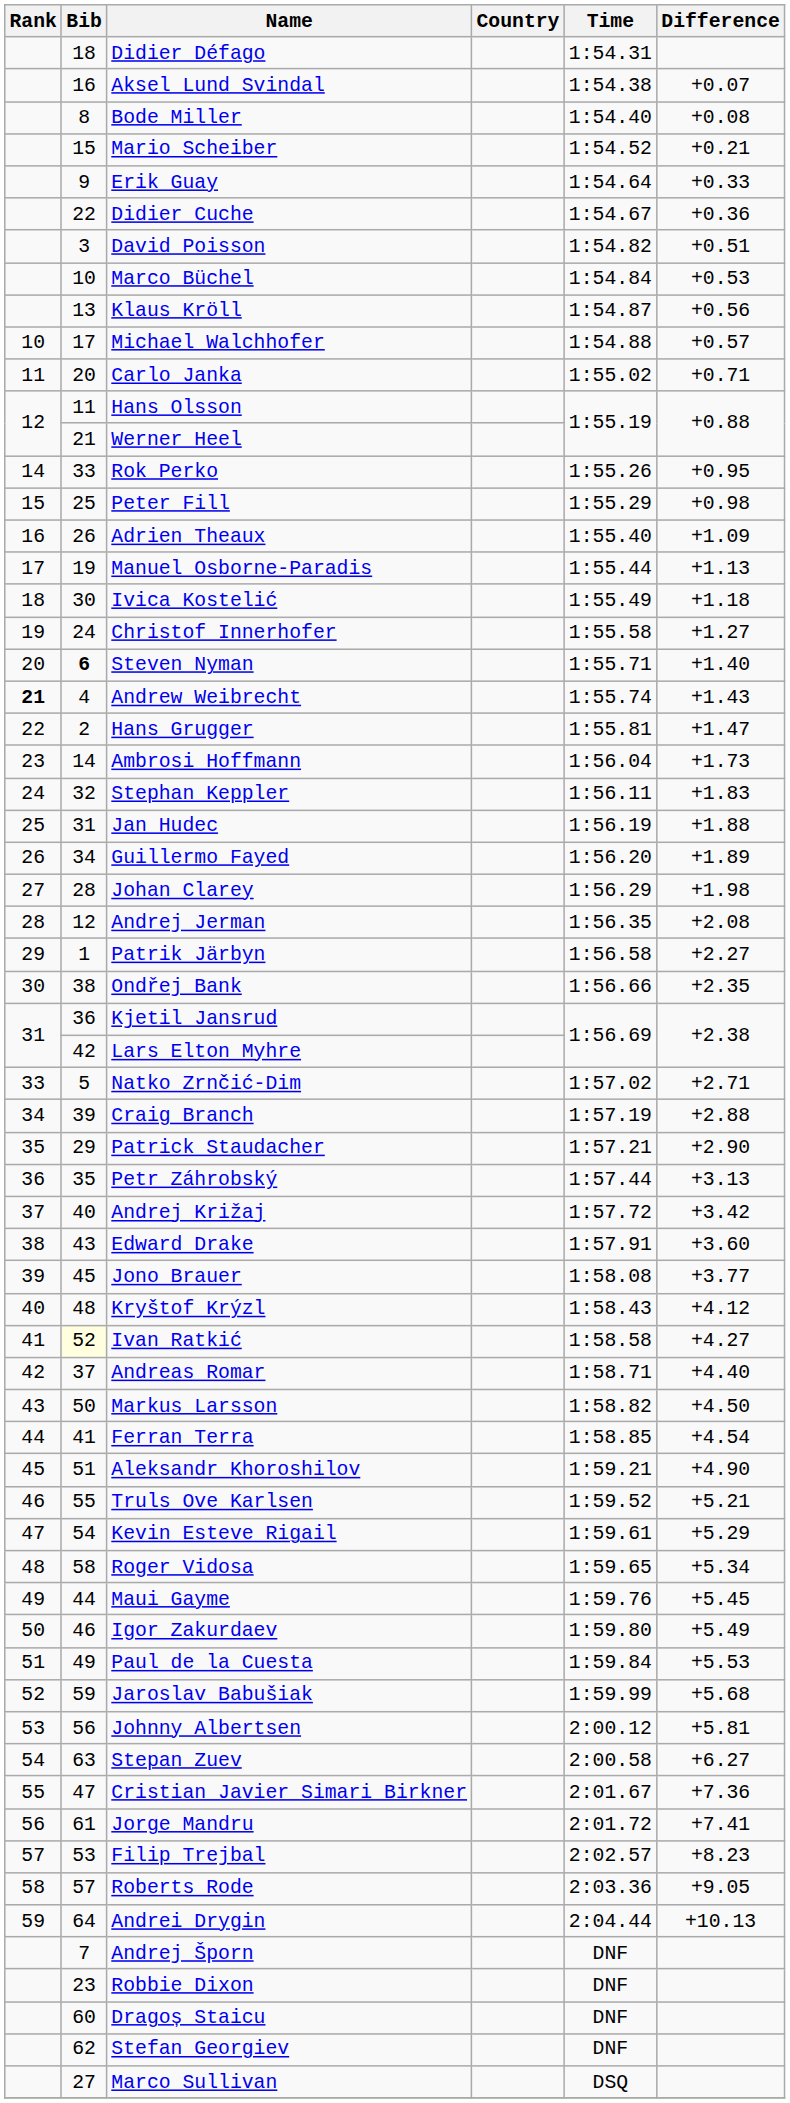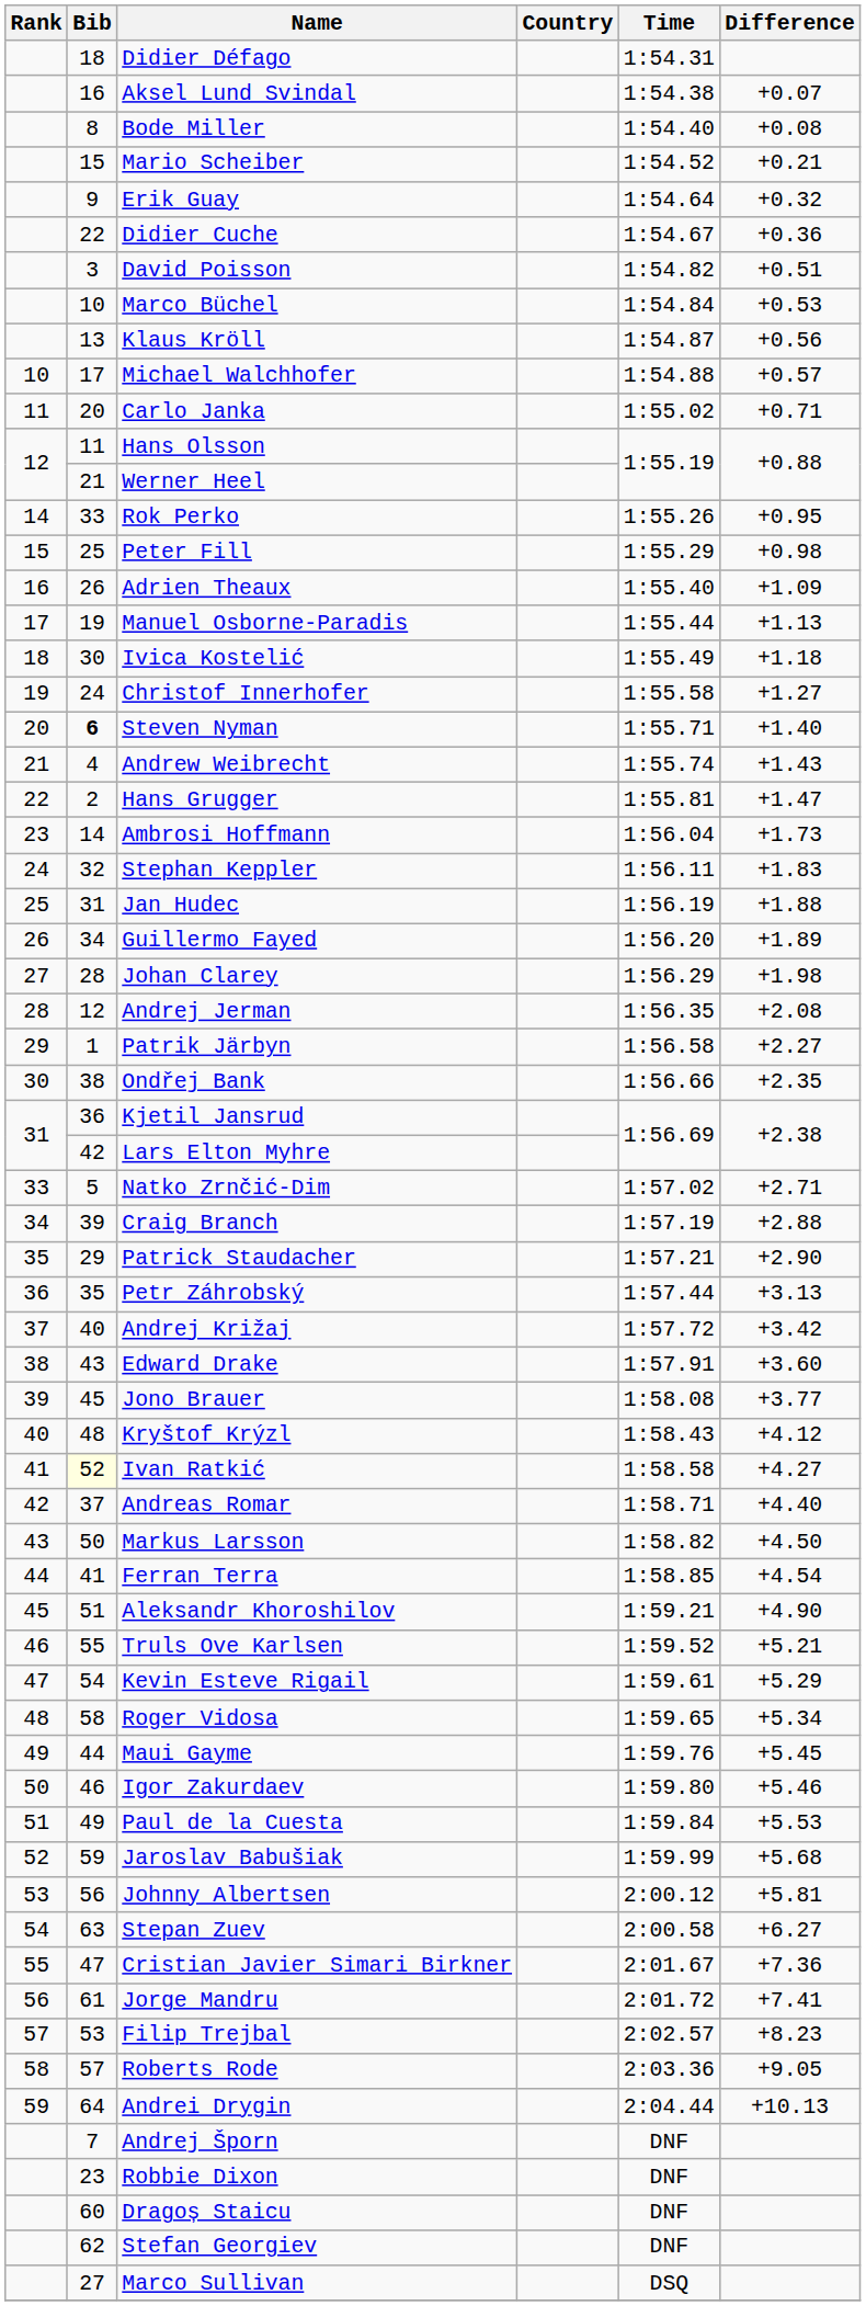Erik Guay | Difference: +0.33 -> +0.32
Andrew Weibrecht | Rank: bold -> normal
Igor Zakurdaev | Difference: +5.49 -> +5.46
